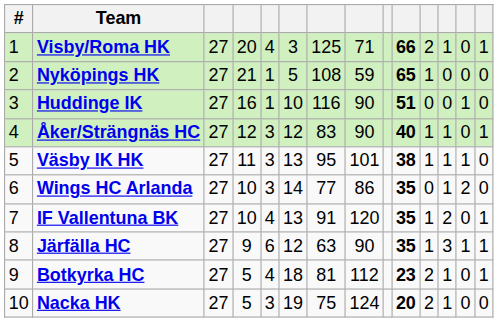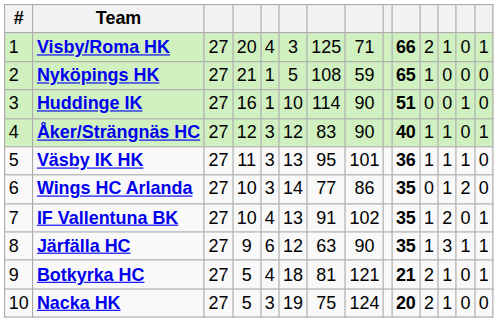Huddinge IK | column 7: 116 -> 114
Väsby IK HK | column 10: 38 -> 36
IF Vallentuna BK | column 8: 120 -> 102
Botkyrka HC | column 8: 112 -> 121
Botkyrka HC | column 10: 23 -> 21
